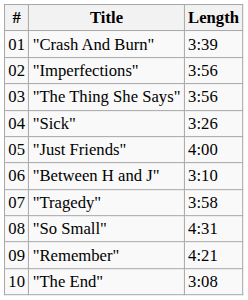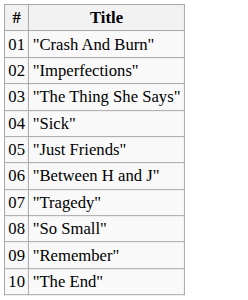- column: Length | 3:39 | 3:56 | 3:56 | 3:26 | 4:00 | 3:10 | 3:58 | 4:31 | 4:21 | 3:08
